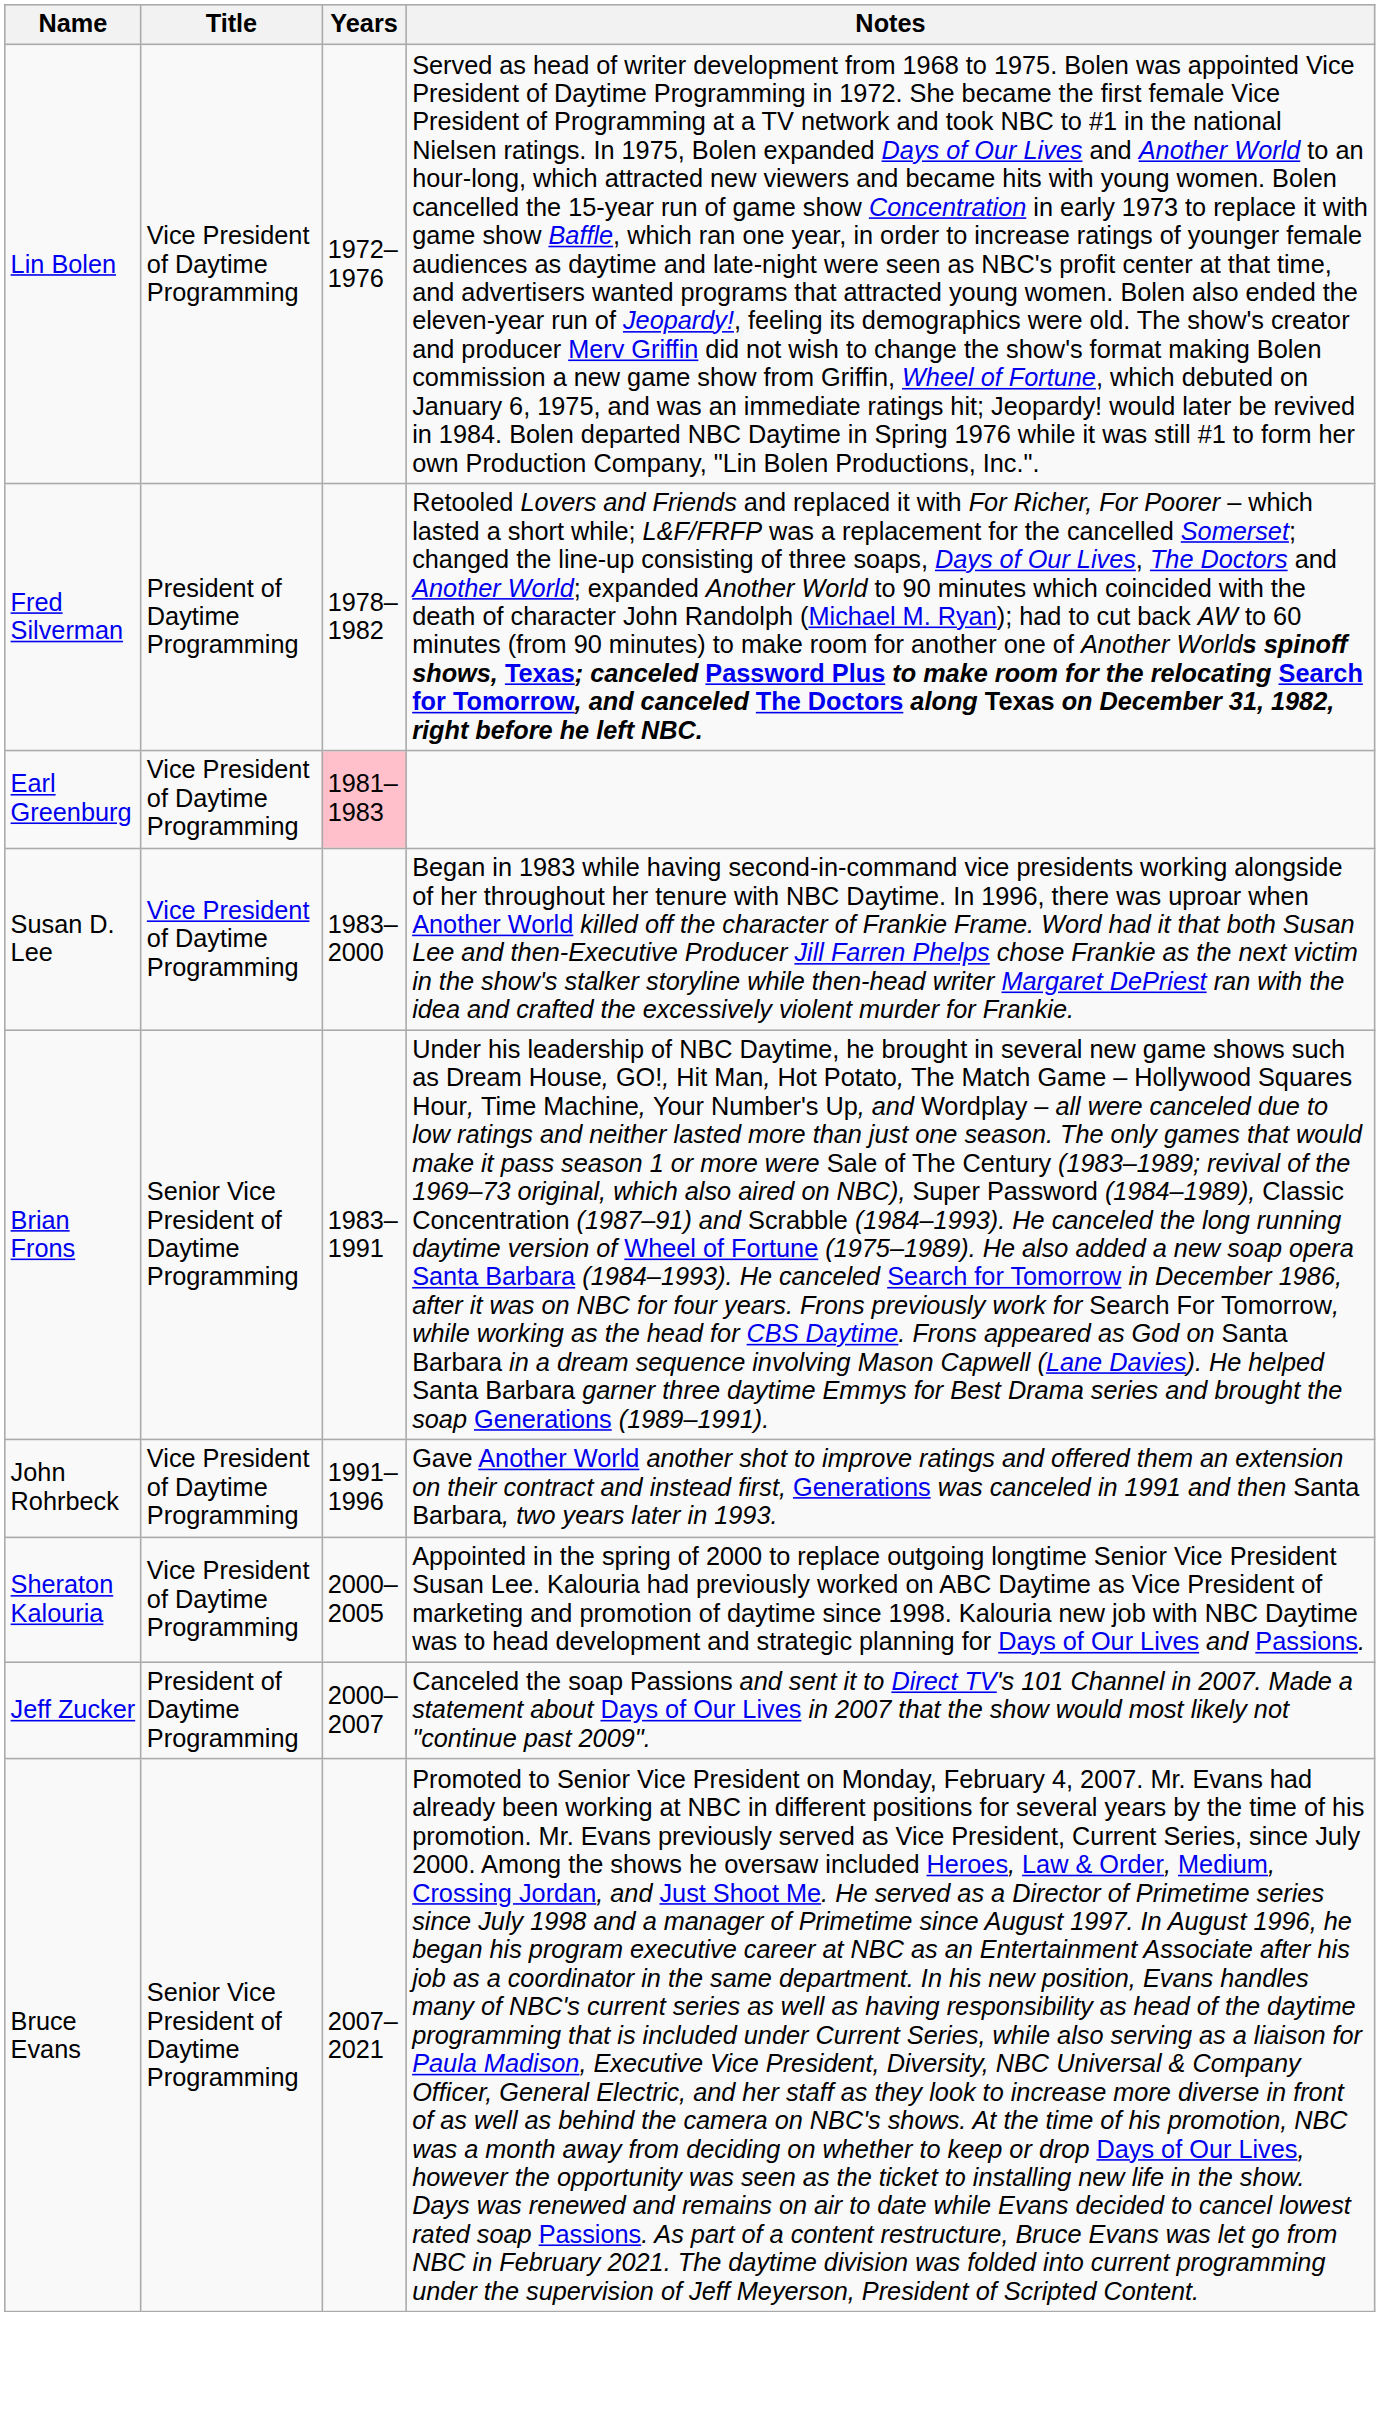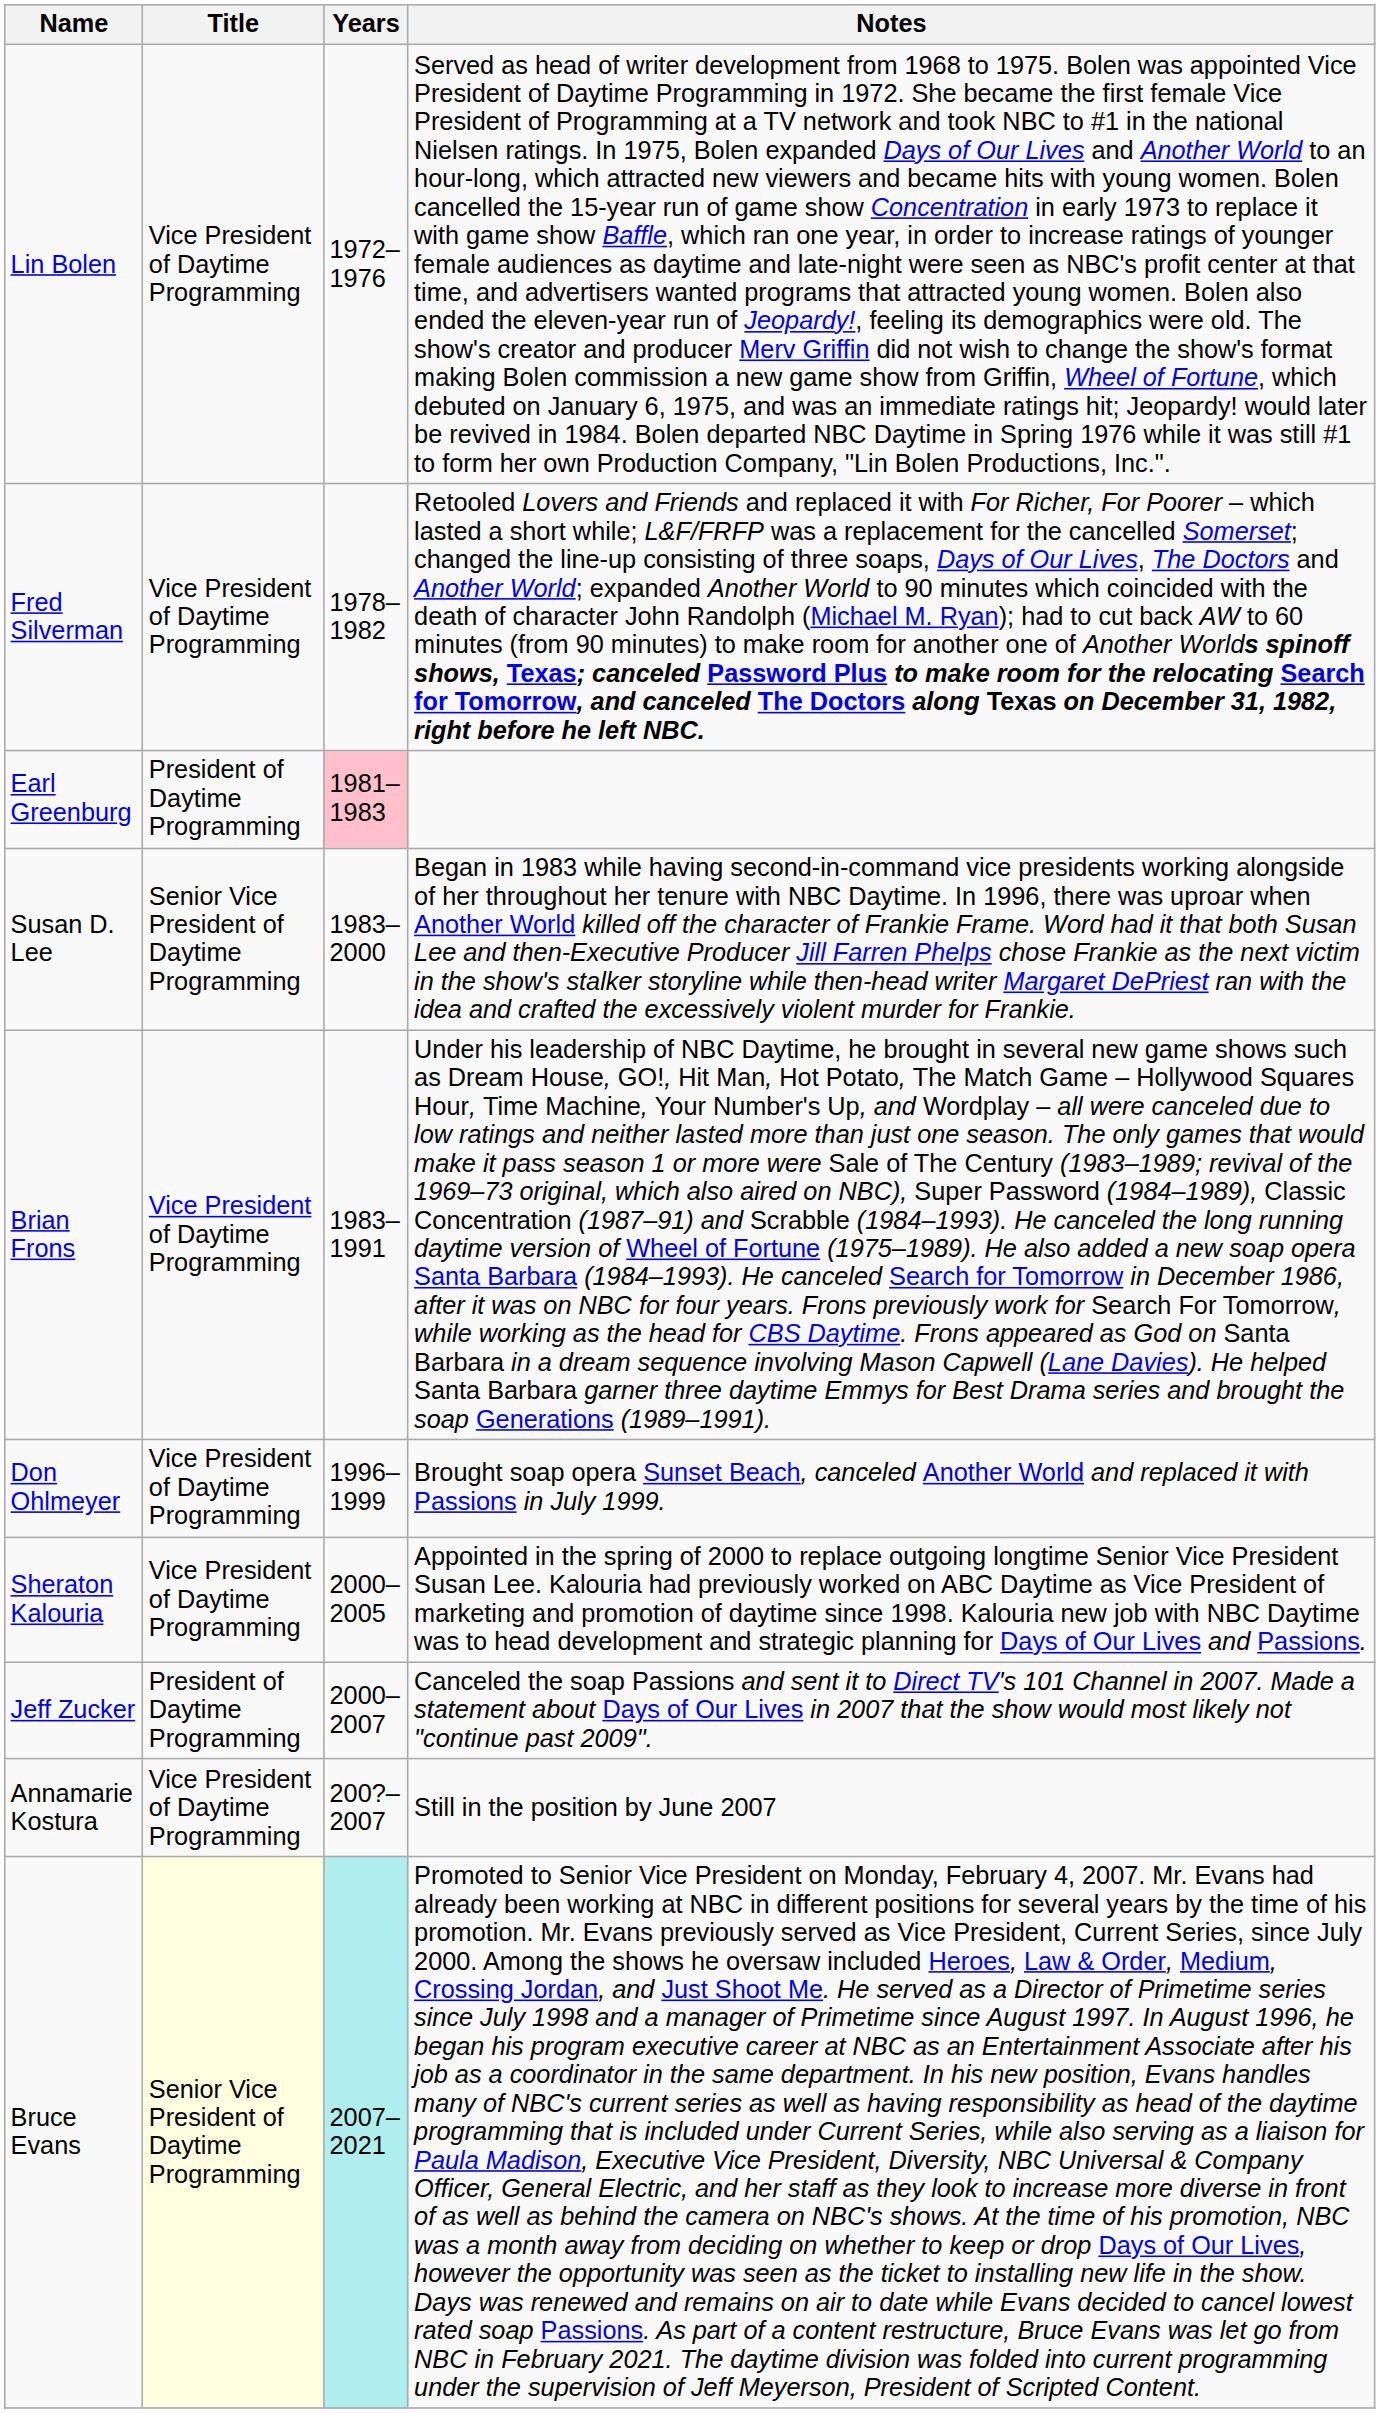Fred Silverman | Title: President of Daytime Programming -> Vice President of Daytime Programming
Earl Greenburg | Title: Vice President of Daytime Programming -> President of Daytime Programming
Susan D. Lee | Title: Vice President of Daytime Programming -> Senior Vice President of Daytime Programming
Brian Frons | Title: Senior Vice President of Daytime Programming -> Vice President of Daytime Programming
- row: John Rohrbeck | Vice President of Daytime Programming | 1991–1996 | Gave Another World another shot to improve ratings and offered them an extension on their contract and instead first, Generations was canceled in 1991 and then Santa Barbara, two years later in 1993.
+ row: Don Ohlmeyer | Vice President of Daytime Programming | 1996–1999 | Brought soap opera Sunset Beach, canceled Another World and replaced it with Passions in July 1999.
+ row: Annamarie Kostura | Vice President of Daytime Programming | 200?–2007 | Still in the position by June 2007
Bruce Evans | Title: no background -> lightyellow background
Bruce Evans | Years: no background -> paleturquoise background
